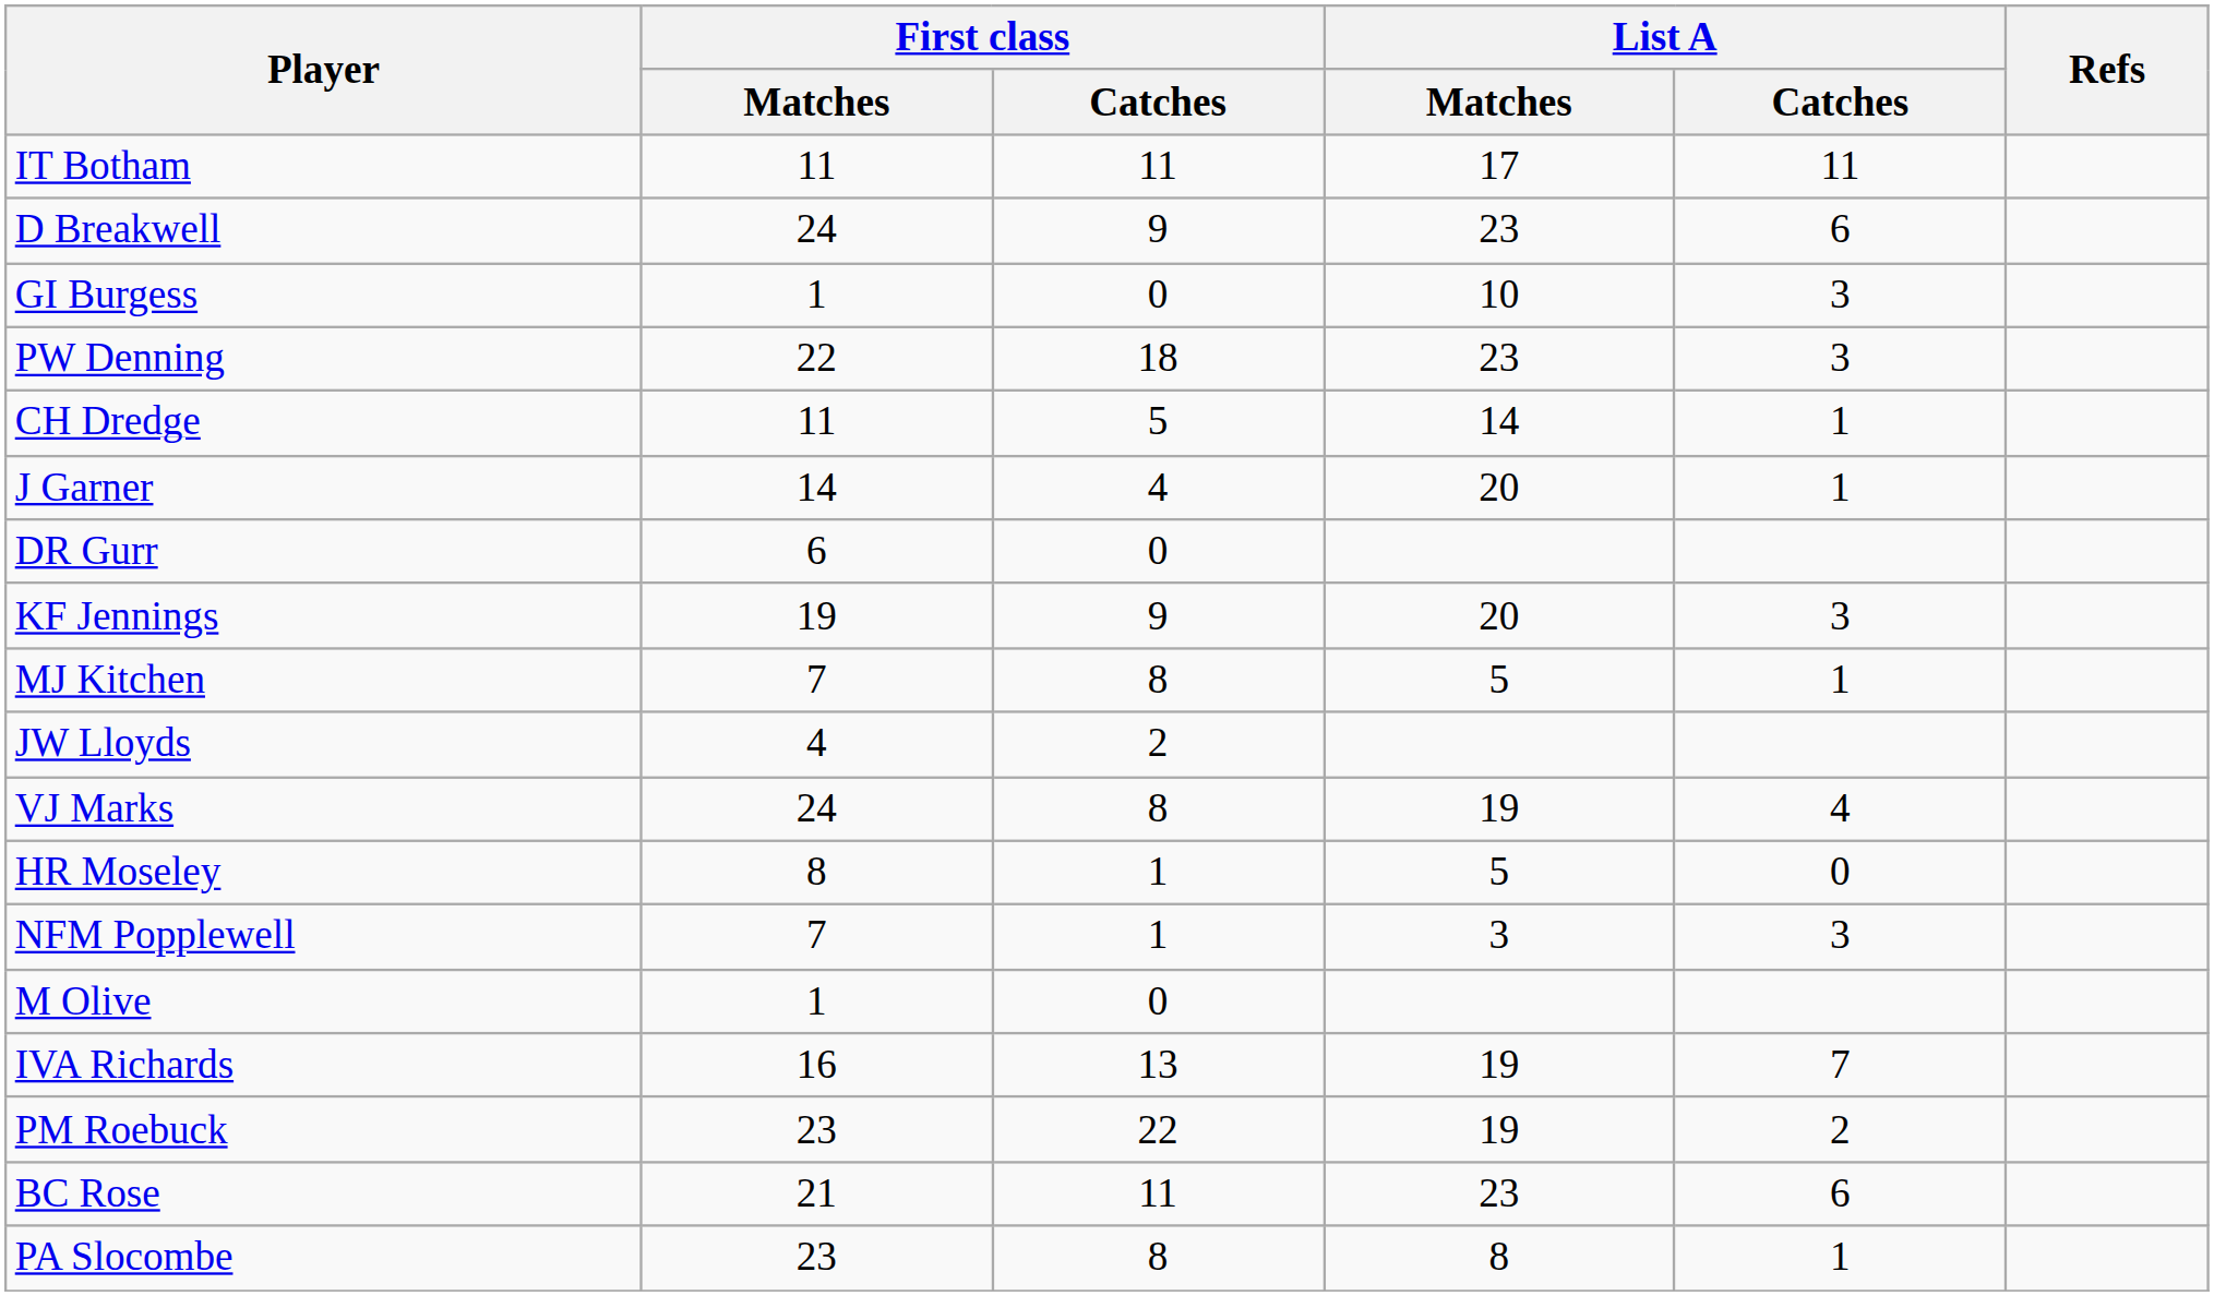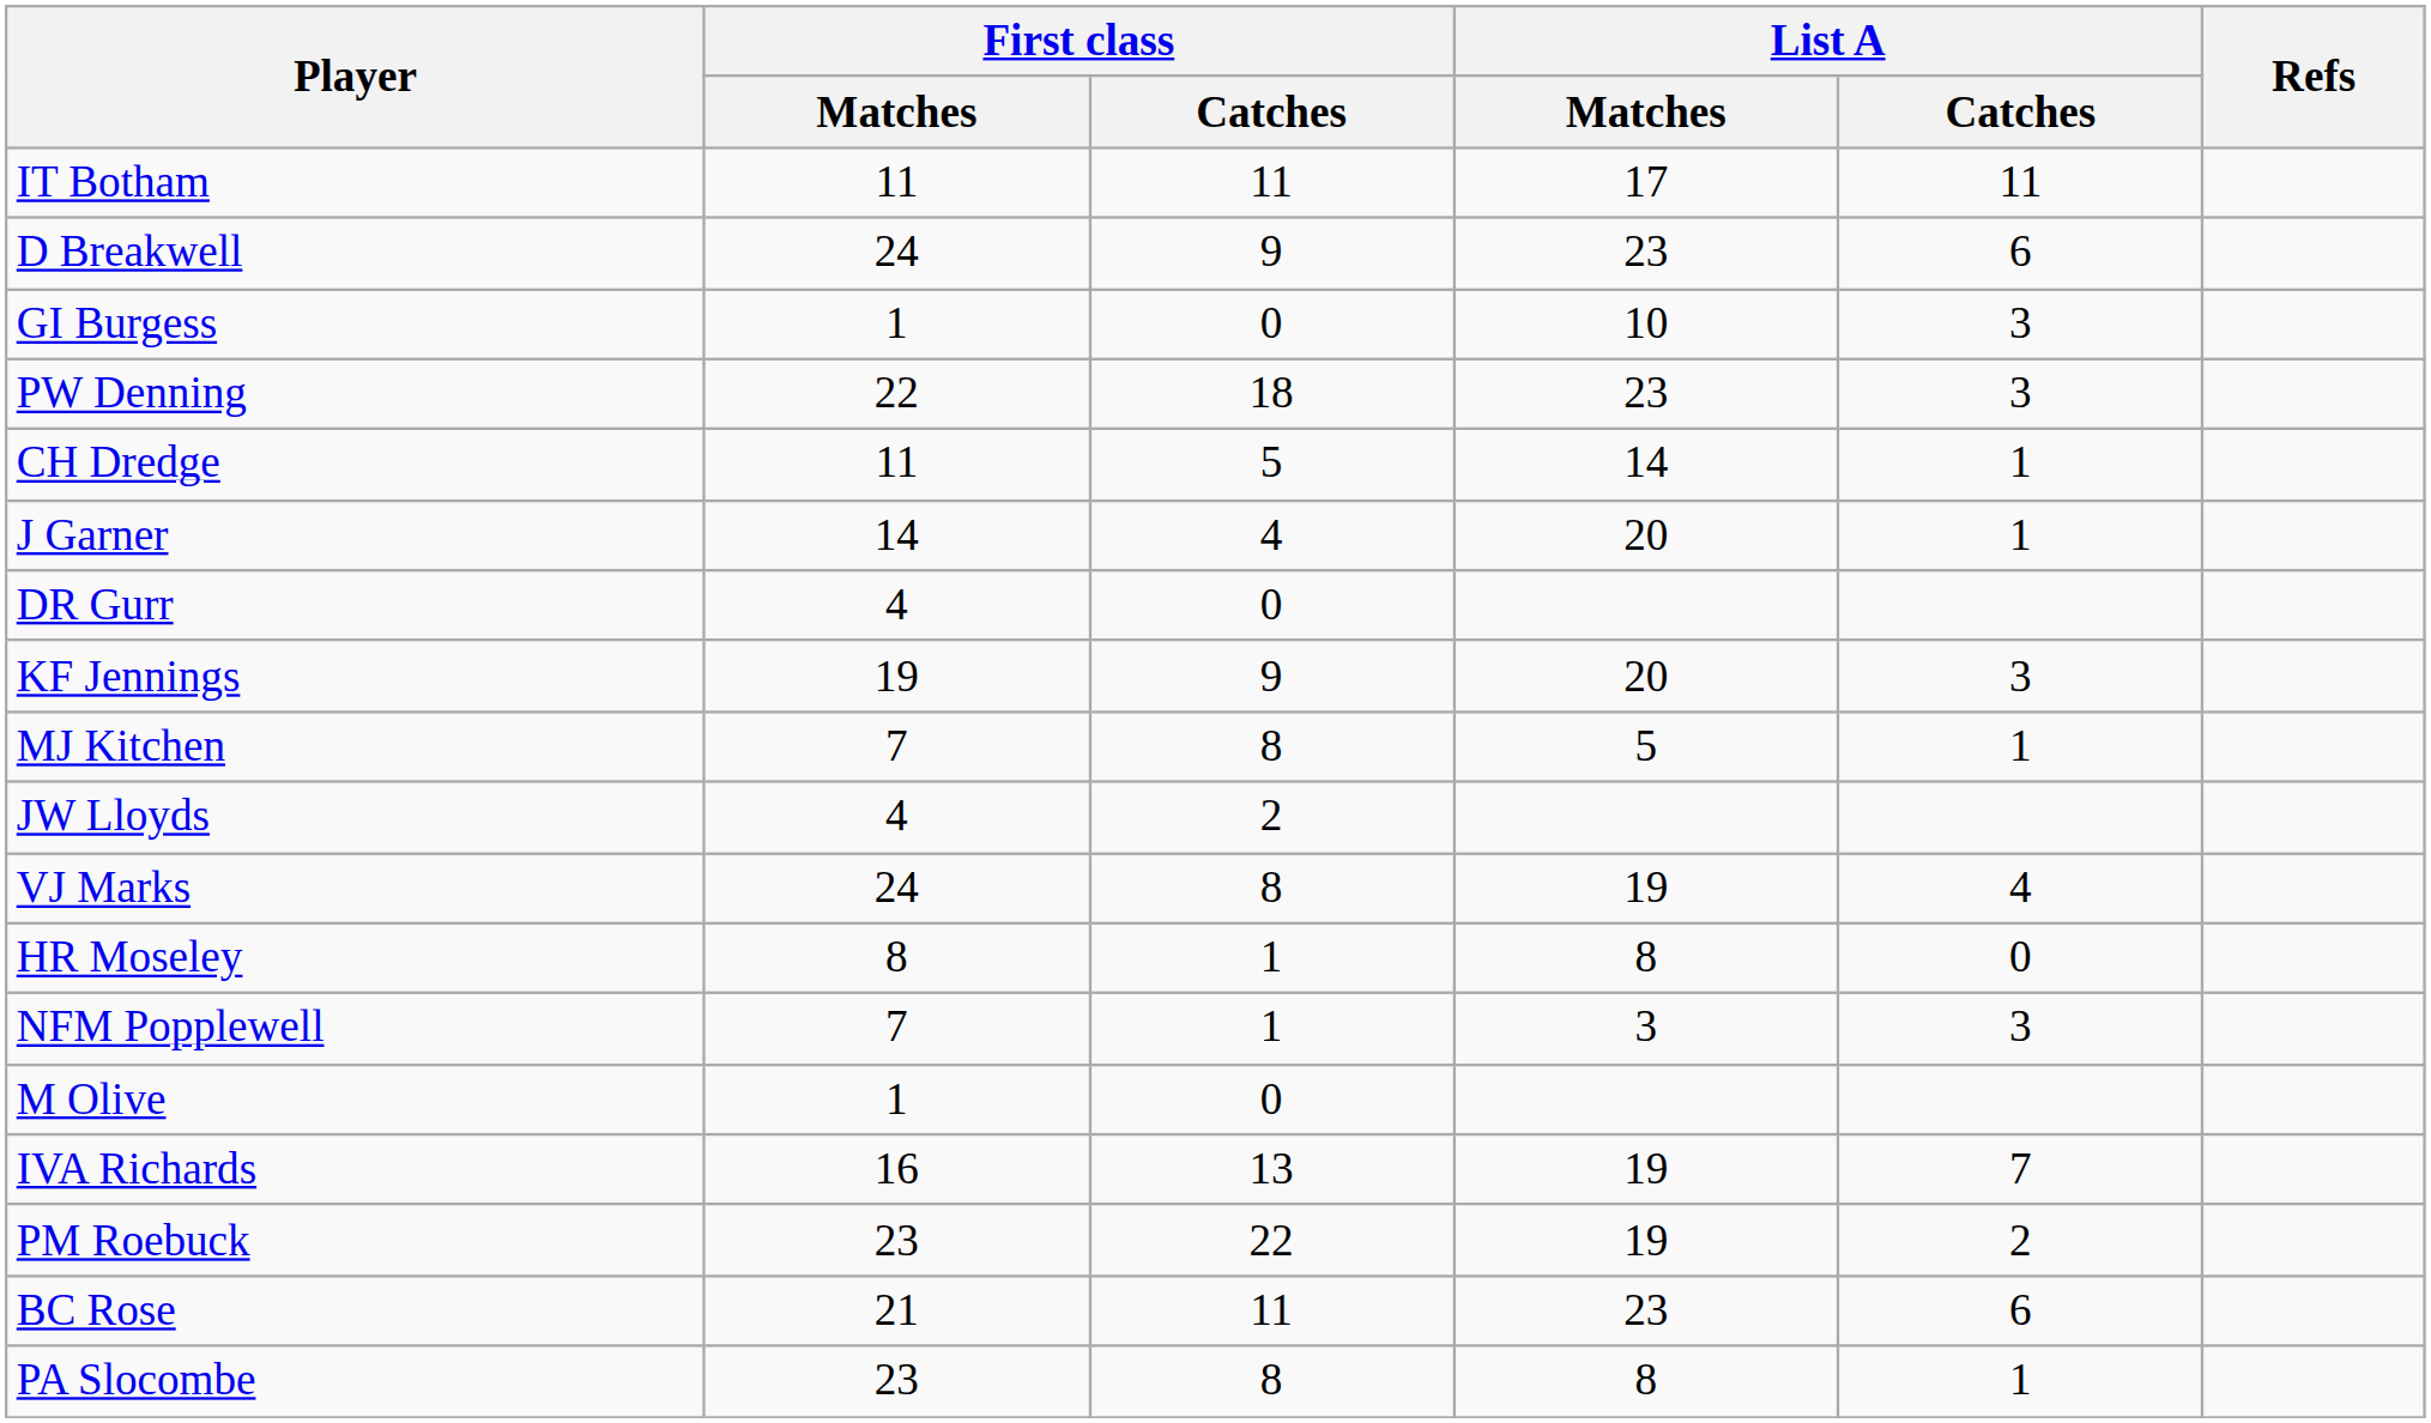DR Gurr | First class / Matches: 6 -> 4
HR Moseley | List A / Matches: 5 -> 8
